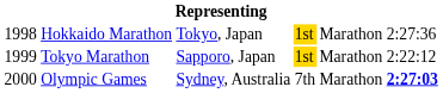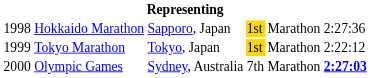Hokkaido Marathon | column 3: Tokyo, Japan -> Sapporo, Japan
Tokyo Marathon | column 3: Sapporo, Japan -> Tokyo, Japan
